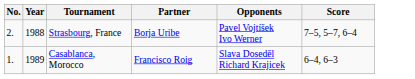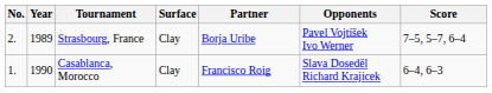+ column: Surface | Clay | Clay
Strasbourg, France | Year: 1988 -> 1989
Casablanca, Morocco | Year: 1989 -> 1990
